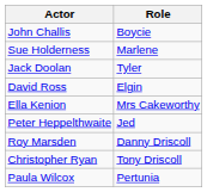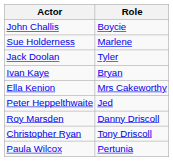- row: David Ross | Elgin
+ row: Ivan Kaye | Bryan
